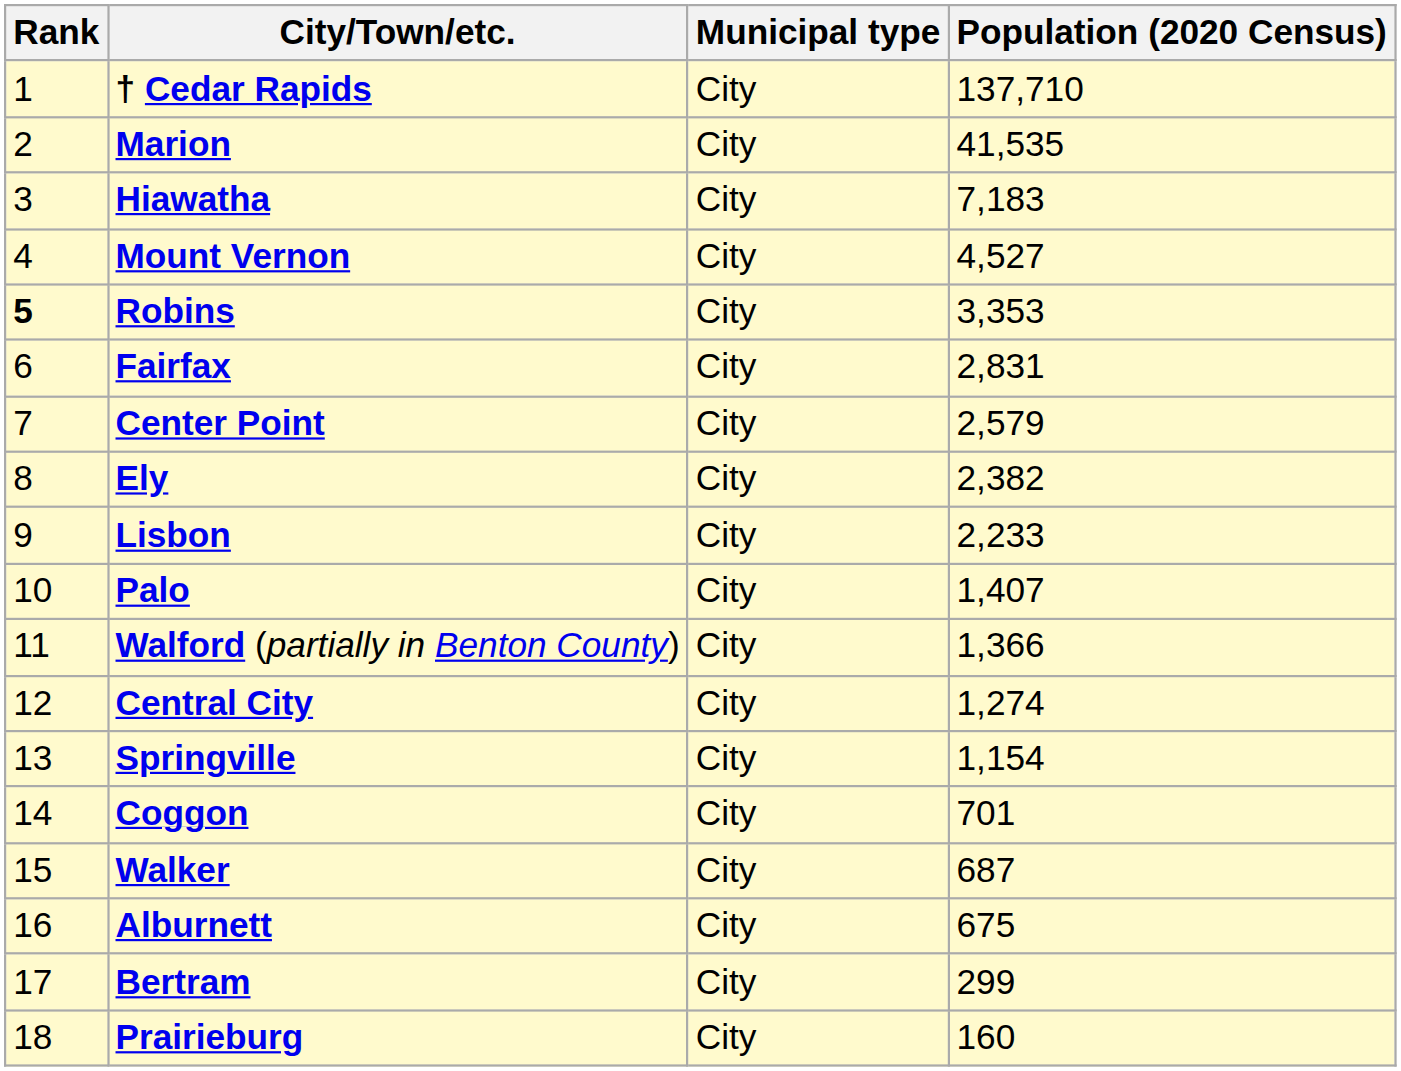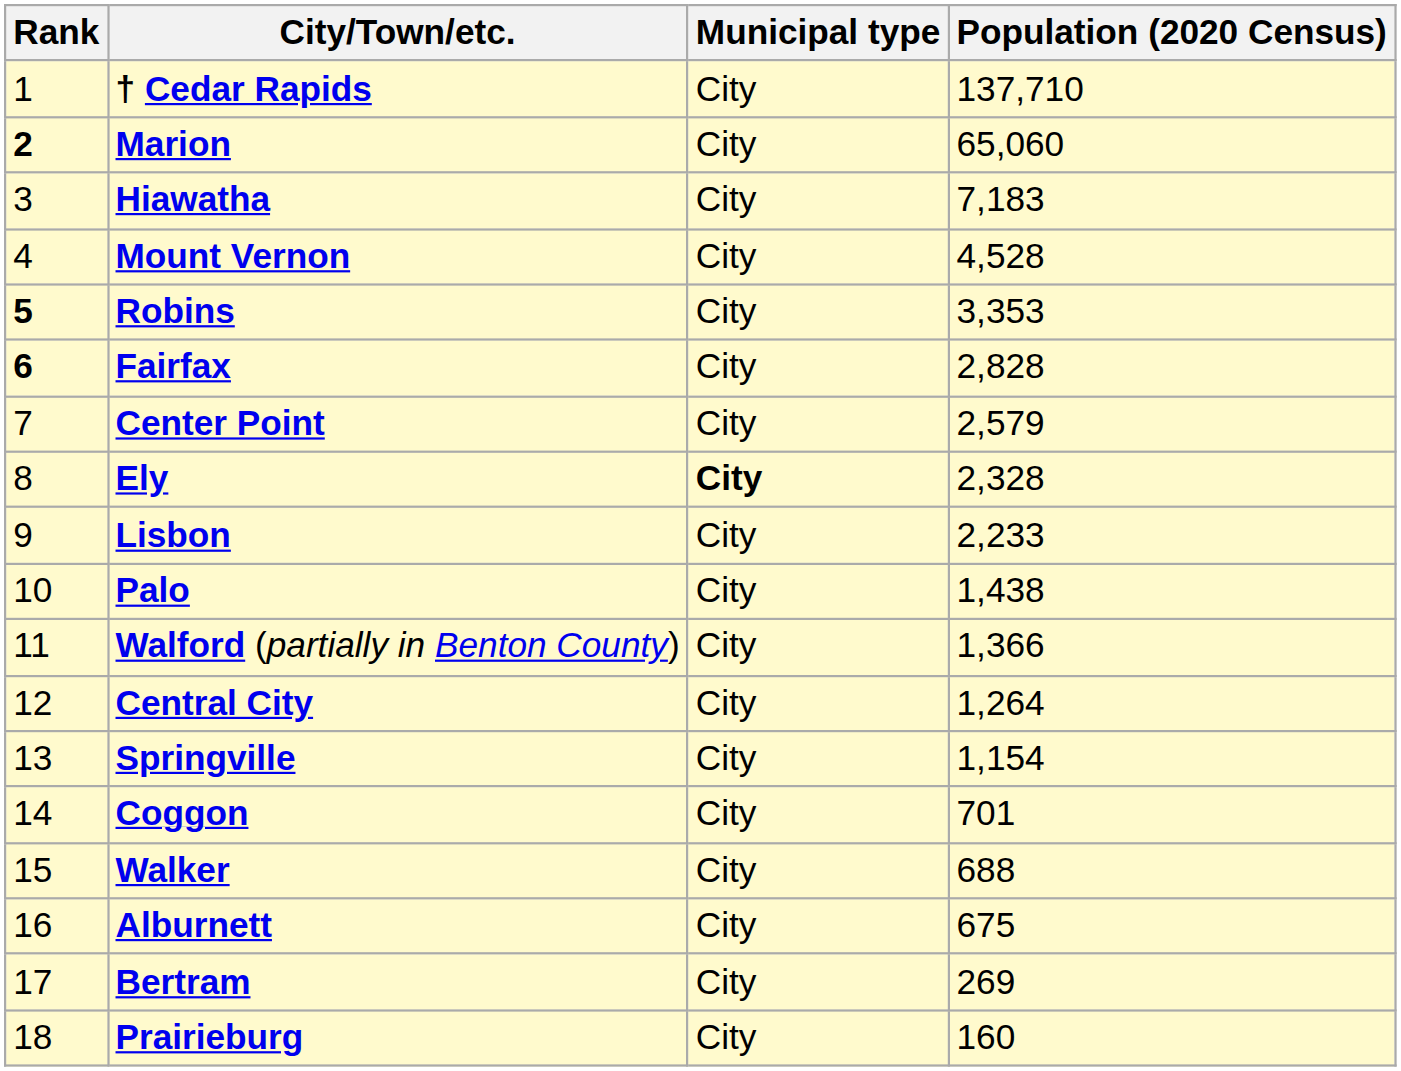Marion | Rank: normal -> bold
Marion | Population (2020 Census): 41,535 -> 65,060
Mount Vernon | Population (2020 Census): 4,527 -> 4,528
Fairfax | Rank: normal -> bold
Fairfax | Population (2020 Census): 2,831 -> 2,828
Ely | Municipal type: normal -> bold
Ely | Population (2020 Census): 2,382 -> 2,328
Palo | Population (2020 Census): 1,407 -> 1,438
Central City | Population (2020 Census): 1,274 -> 1,264
Walker | Population (2020 Census): 687 -> 688
Bertram | Population (2020 Census): 299 -> 269
